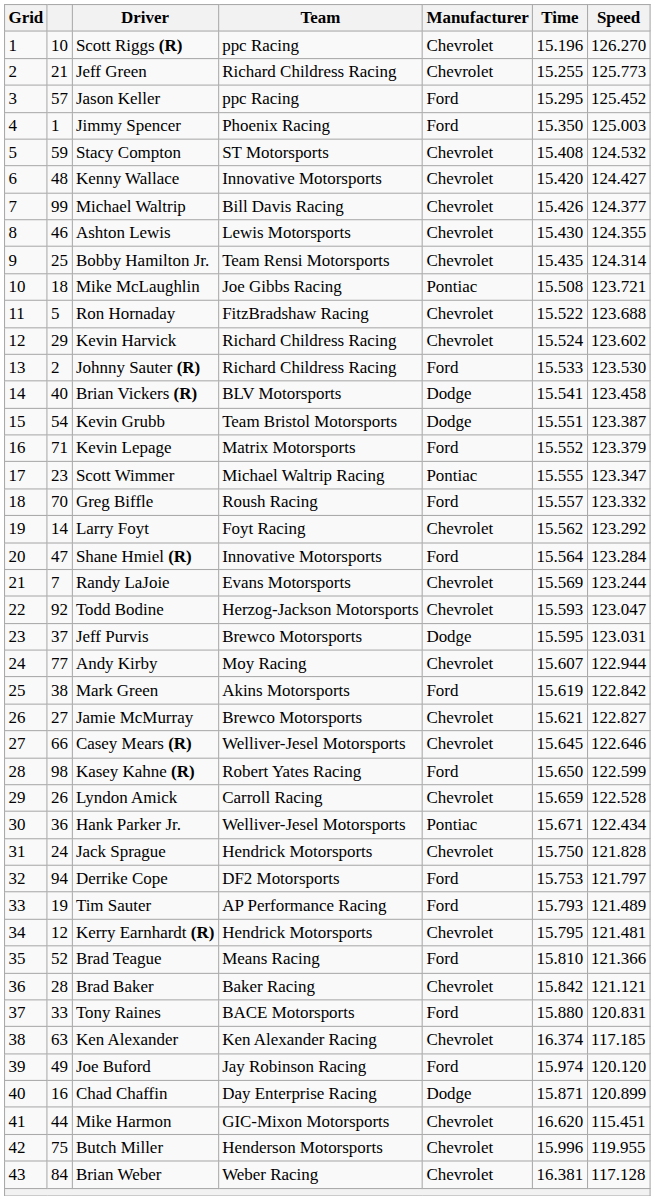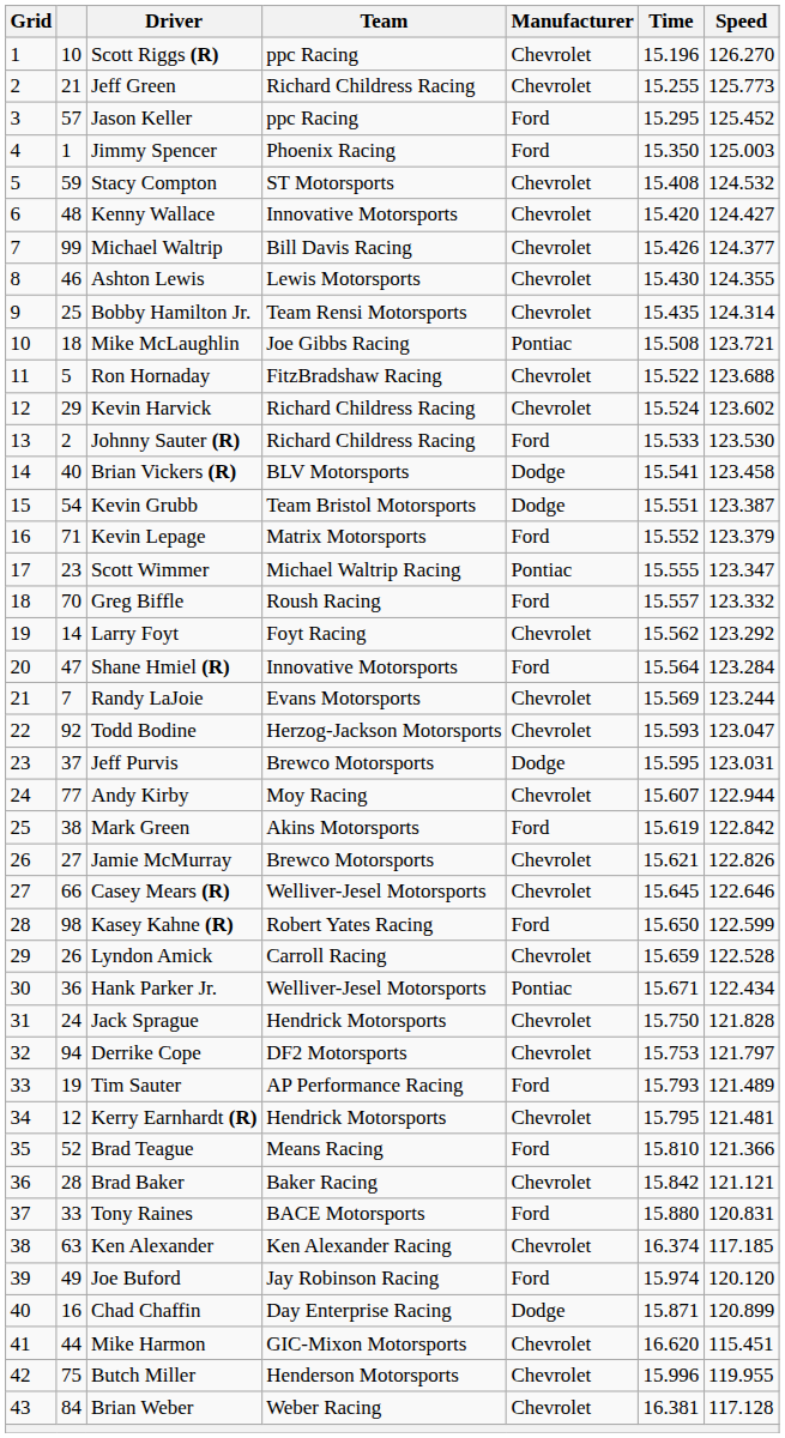Jamie McMurray | Speed: 122.827 -> 122.826
Derrike Cope | Manufacturer: Ford -> Chevrolet
